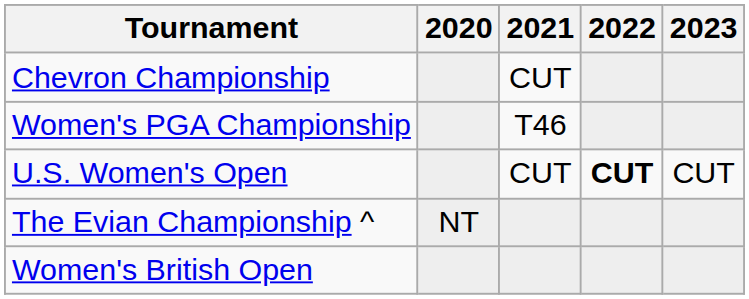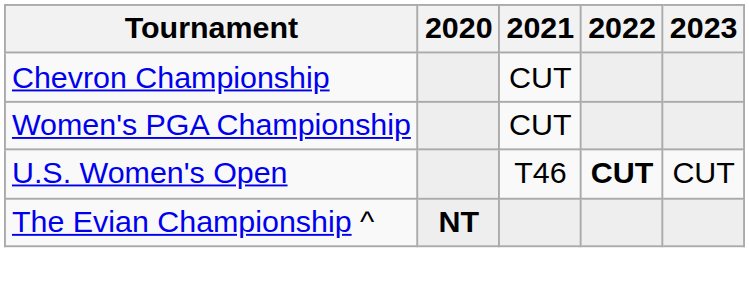Women's PGA Championship | 2021: T46 -> CUT
U.S. Women's Open | 2021: CUT -> T46
The Evian Championship ^ | 2020: normal -> bold
- row: Women's British Open
